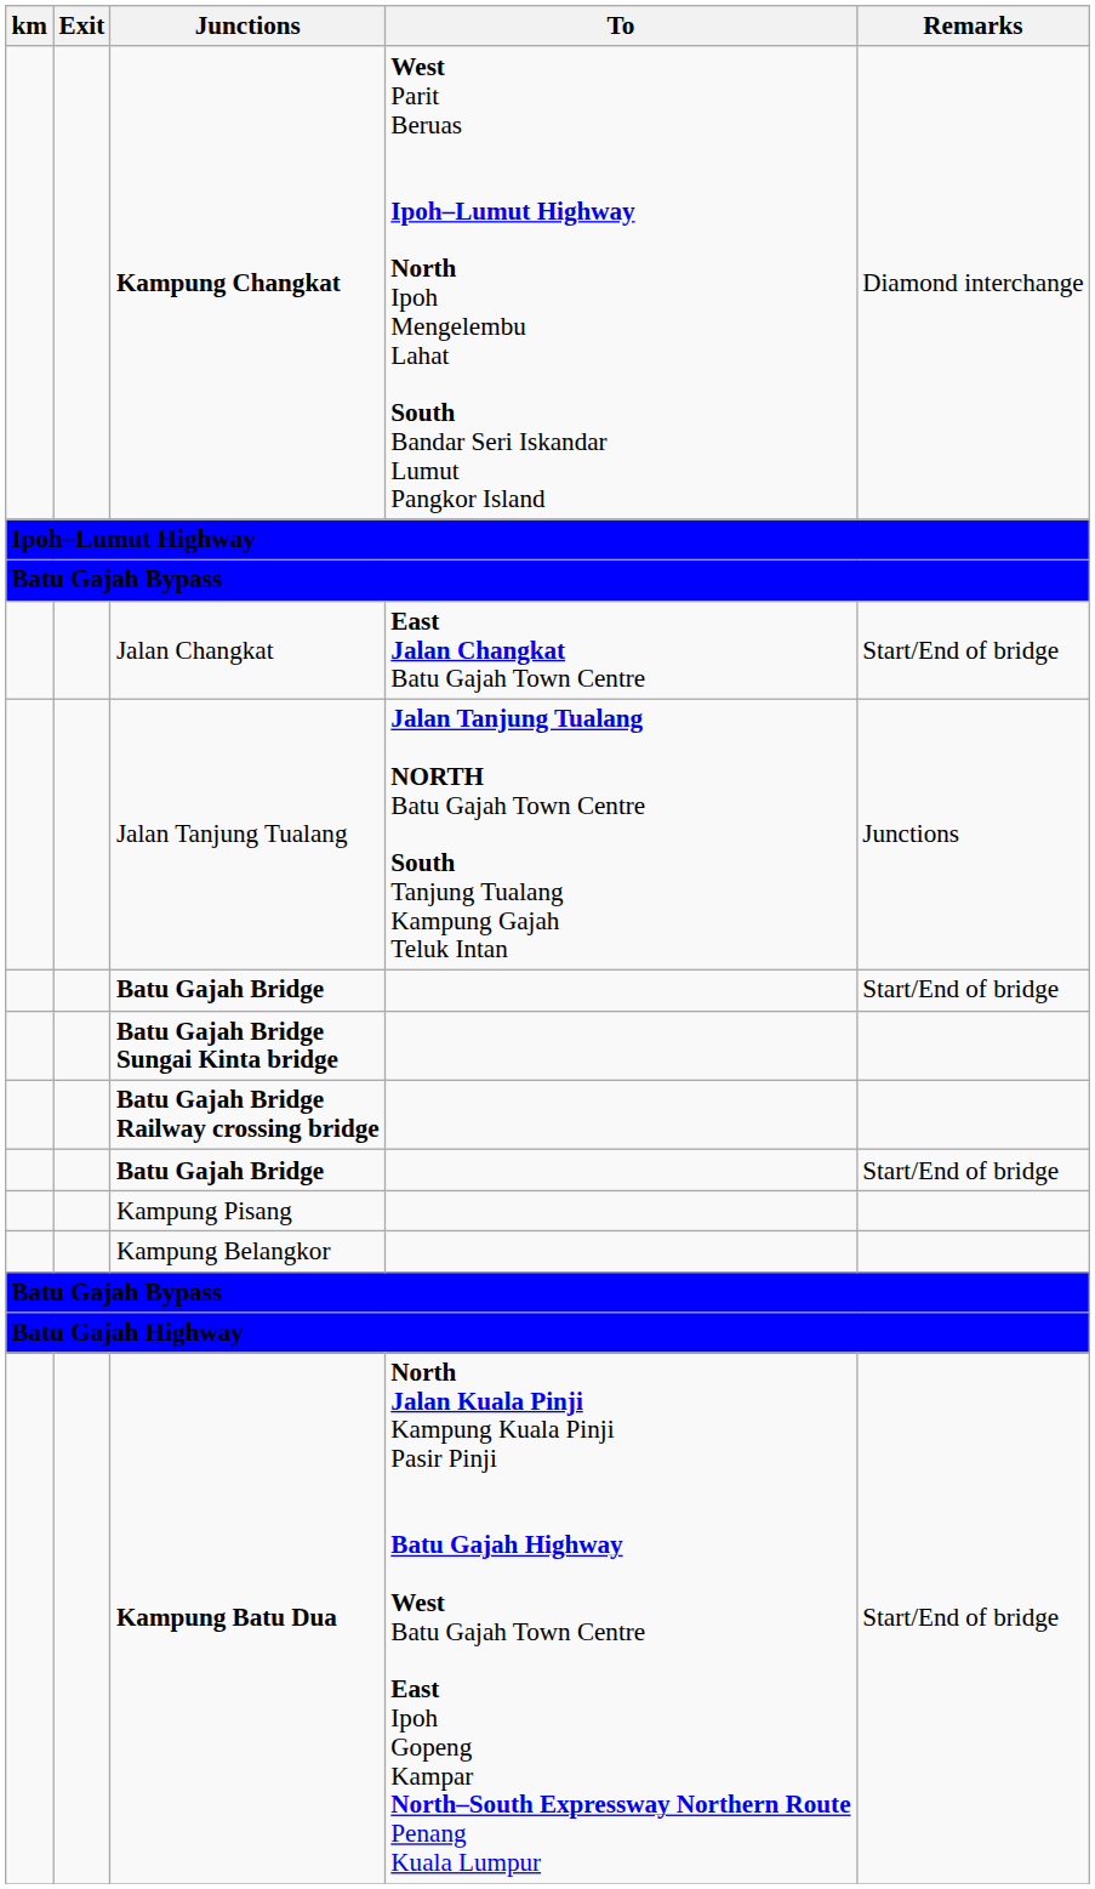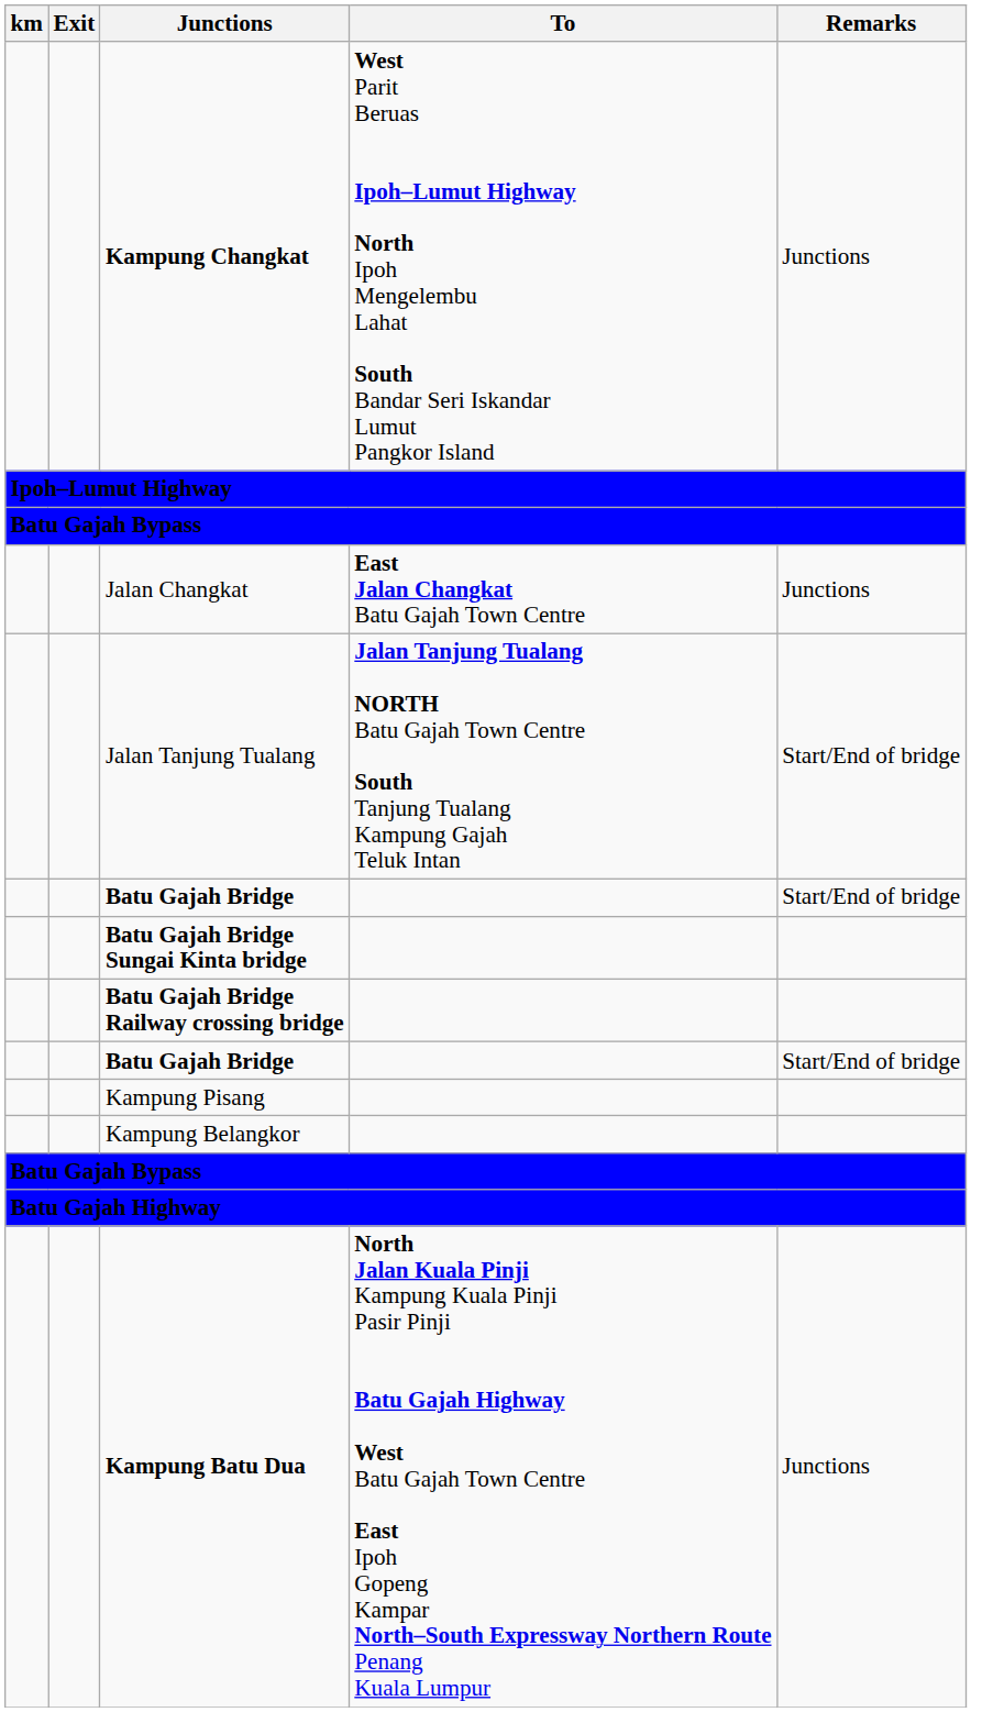Kampung Changkat | Remarks: Diamond interchange -> Junctions
Jalan Changkat | Remarks: Start/End of bridge -> Junctions
Jalan Tanjung Tualang | Remarks: Junctions -> Start/End of bridge
Kampung Batu Dua | Remarks: Start/End of bridge -> Junctions
